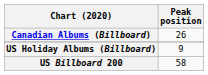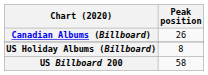US Holiday Albums (Billboard) | Peak position: 9 -> 8
